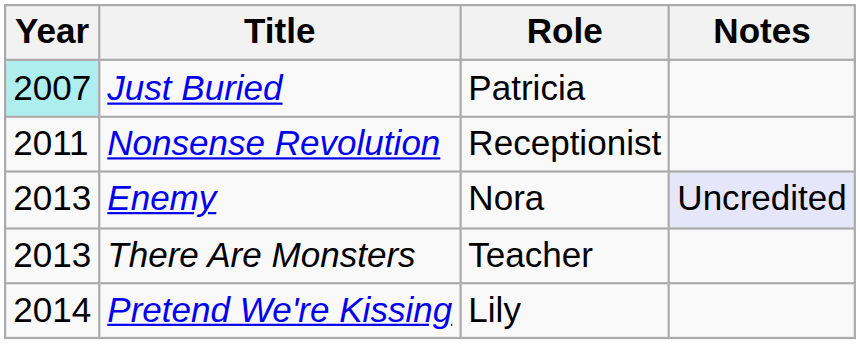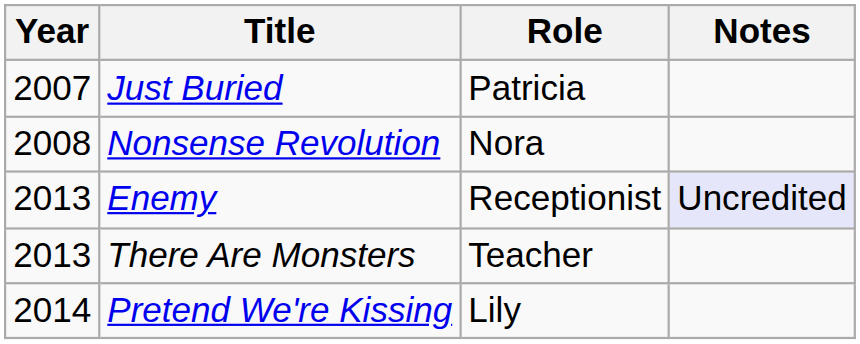Just Buried | Year: paleturquoise background -> no background
Nonsense Revolution | Year: 2011 -> 2008
Nonsense Revolution | Role: Receptionist -> Nora
Enemy | Role: Nora -> Receptionist
